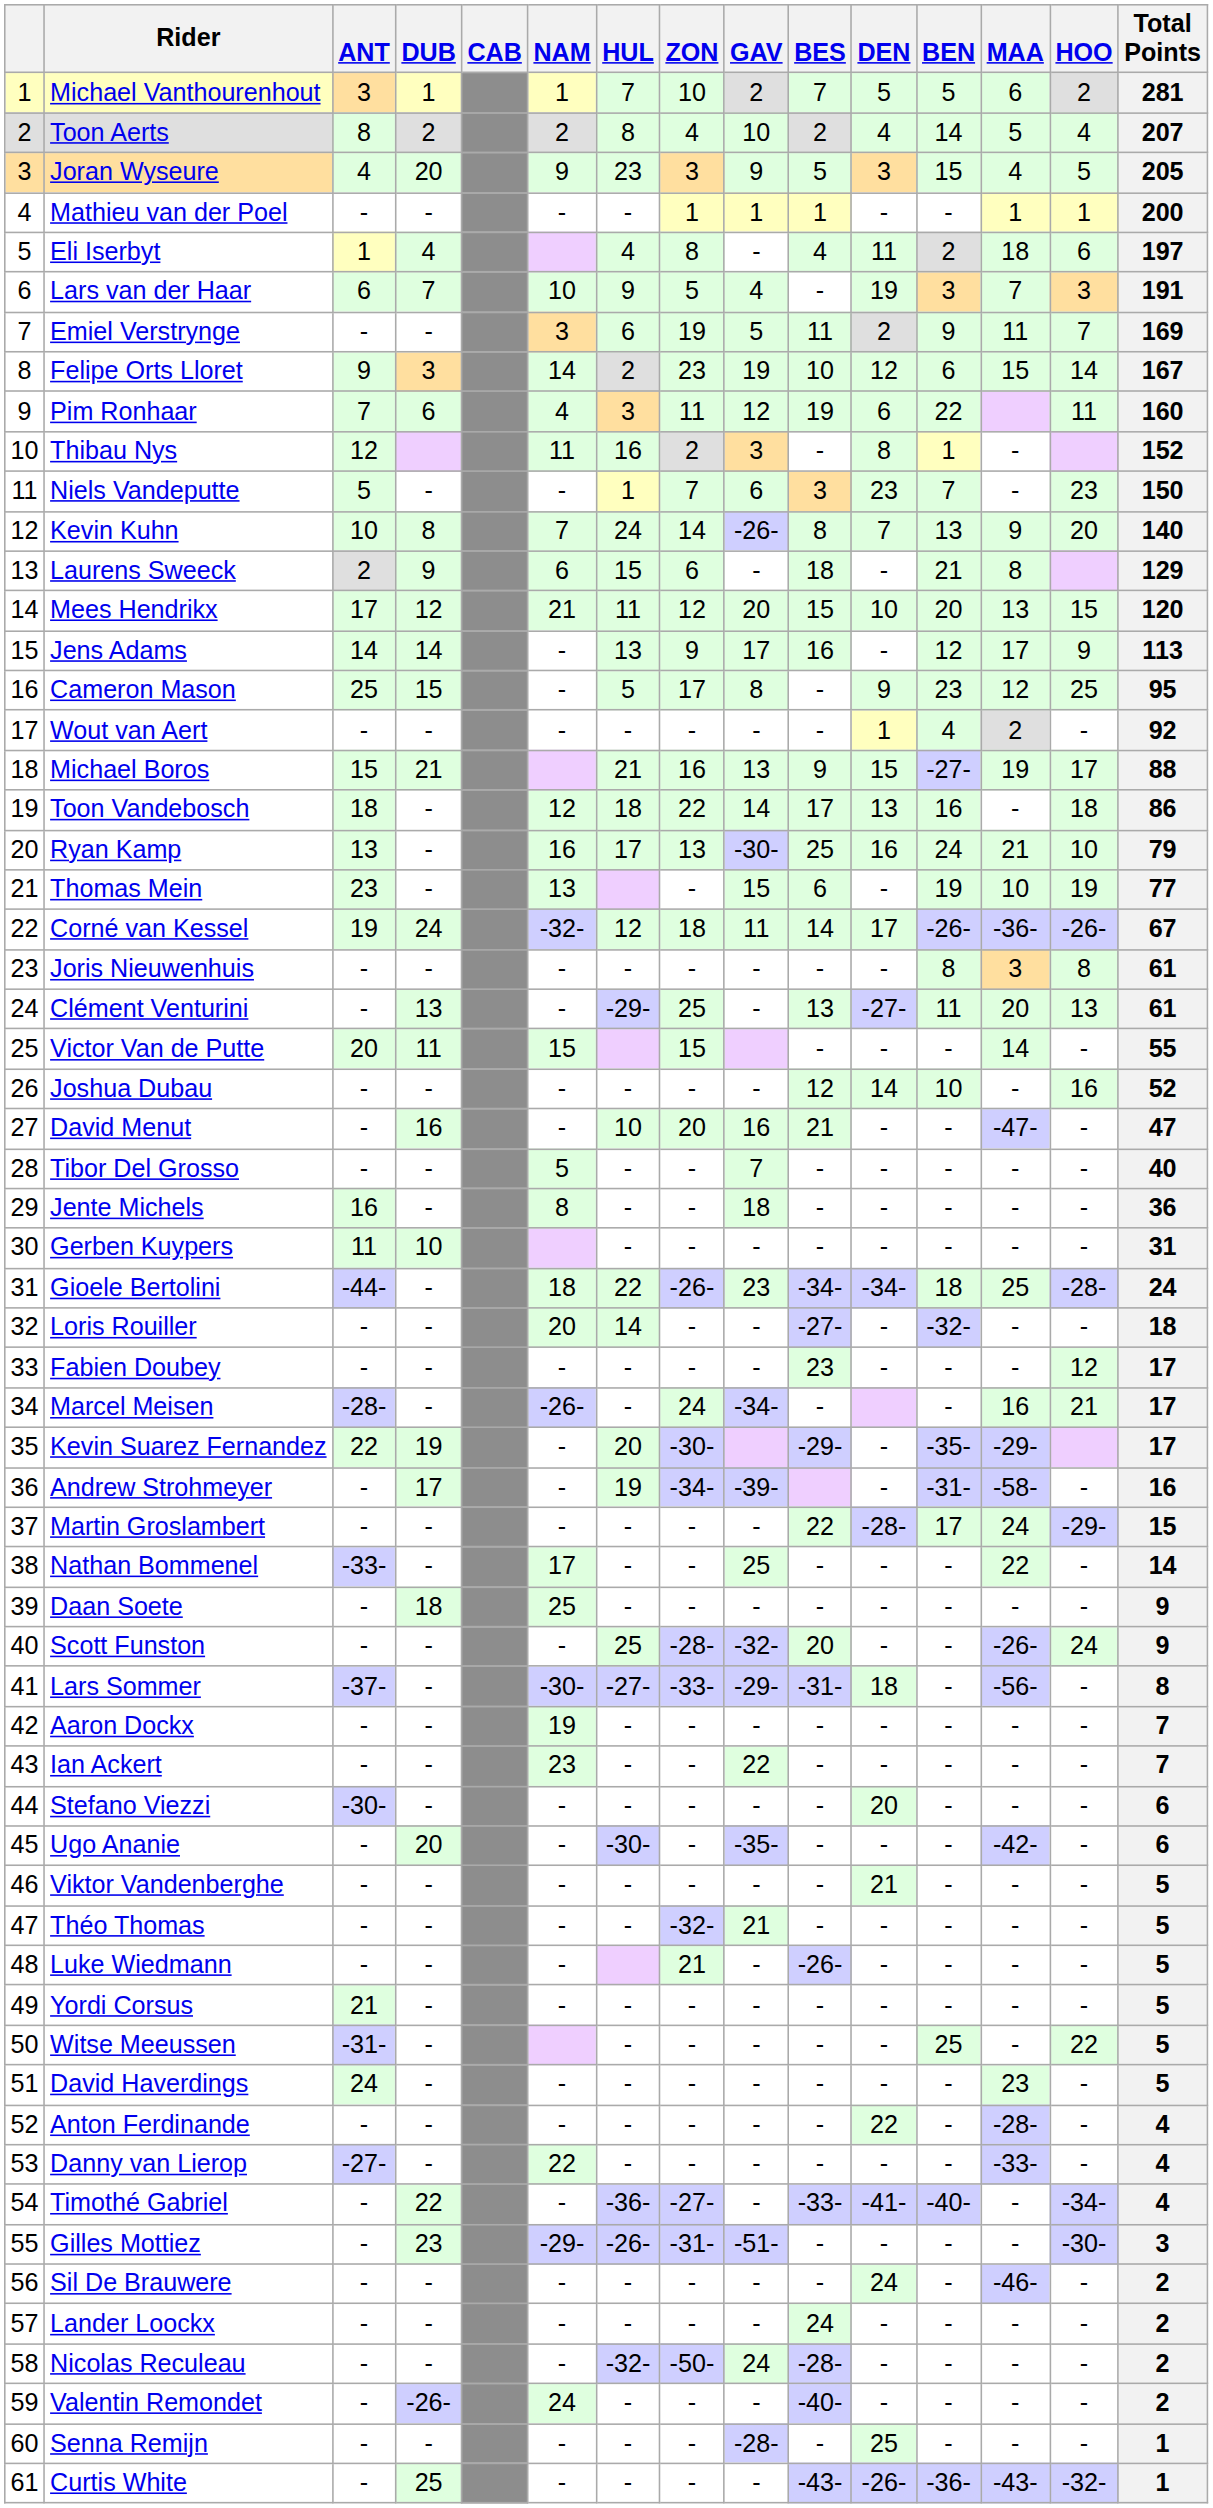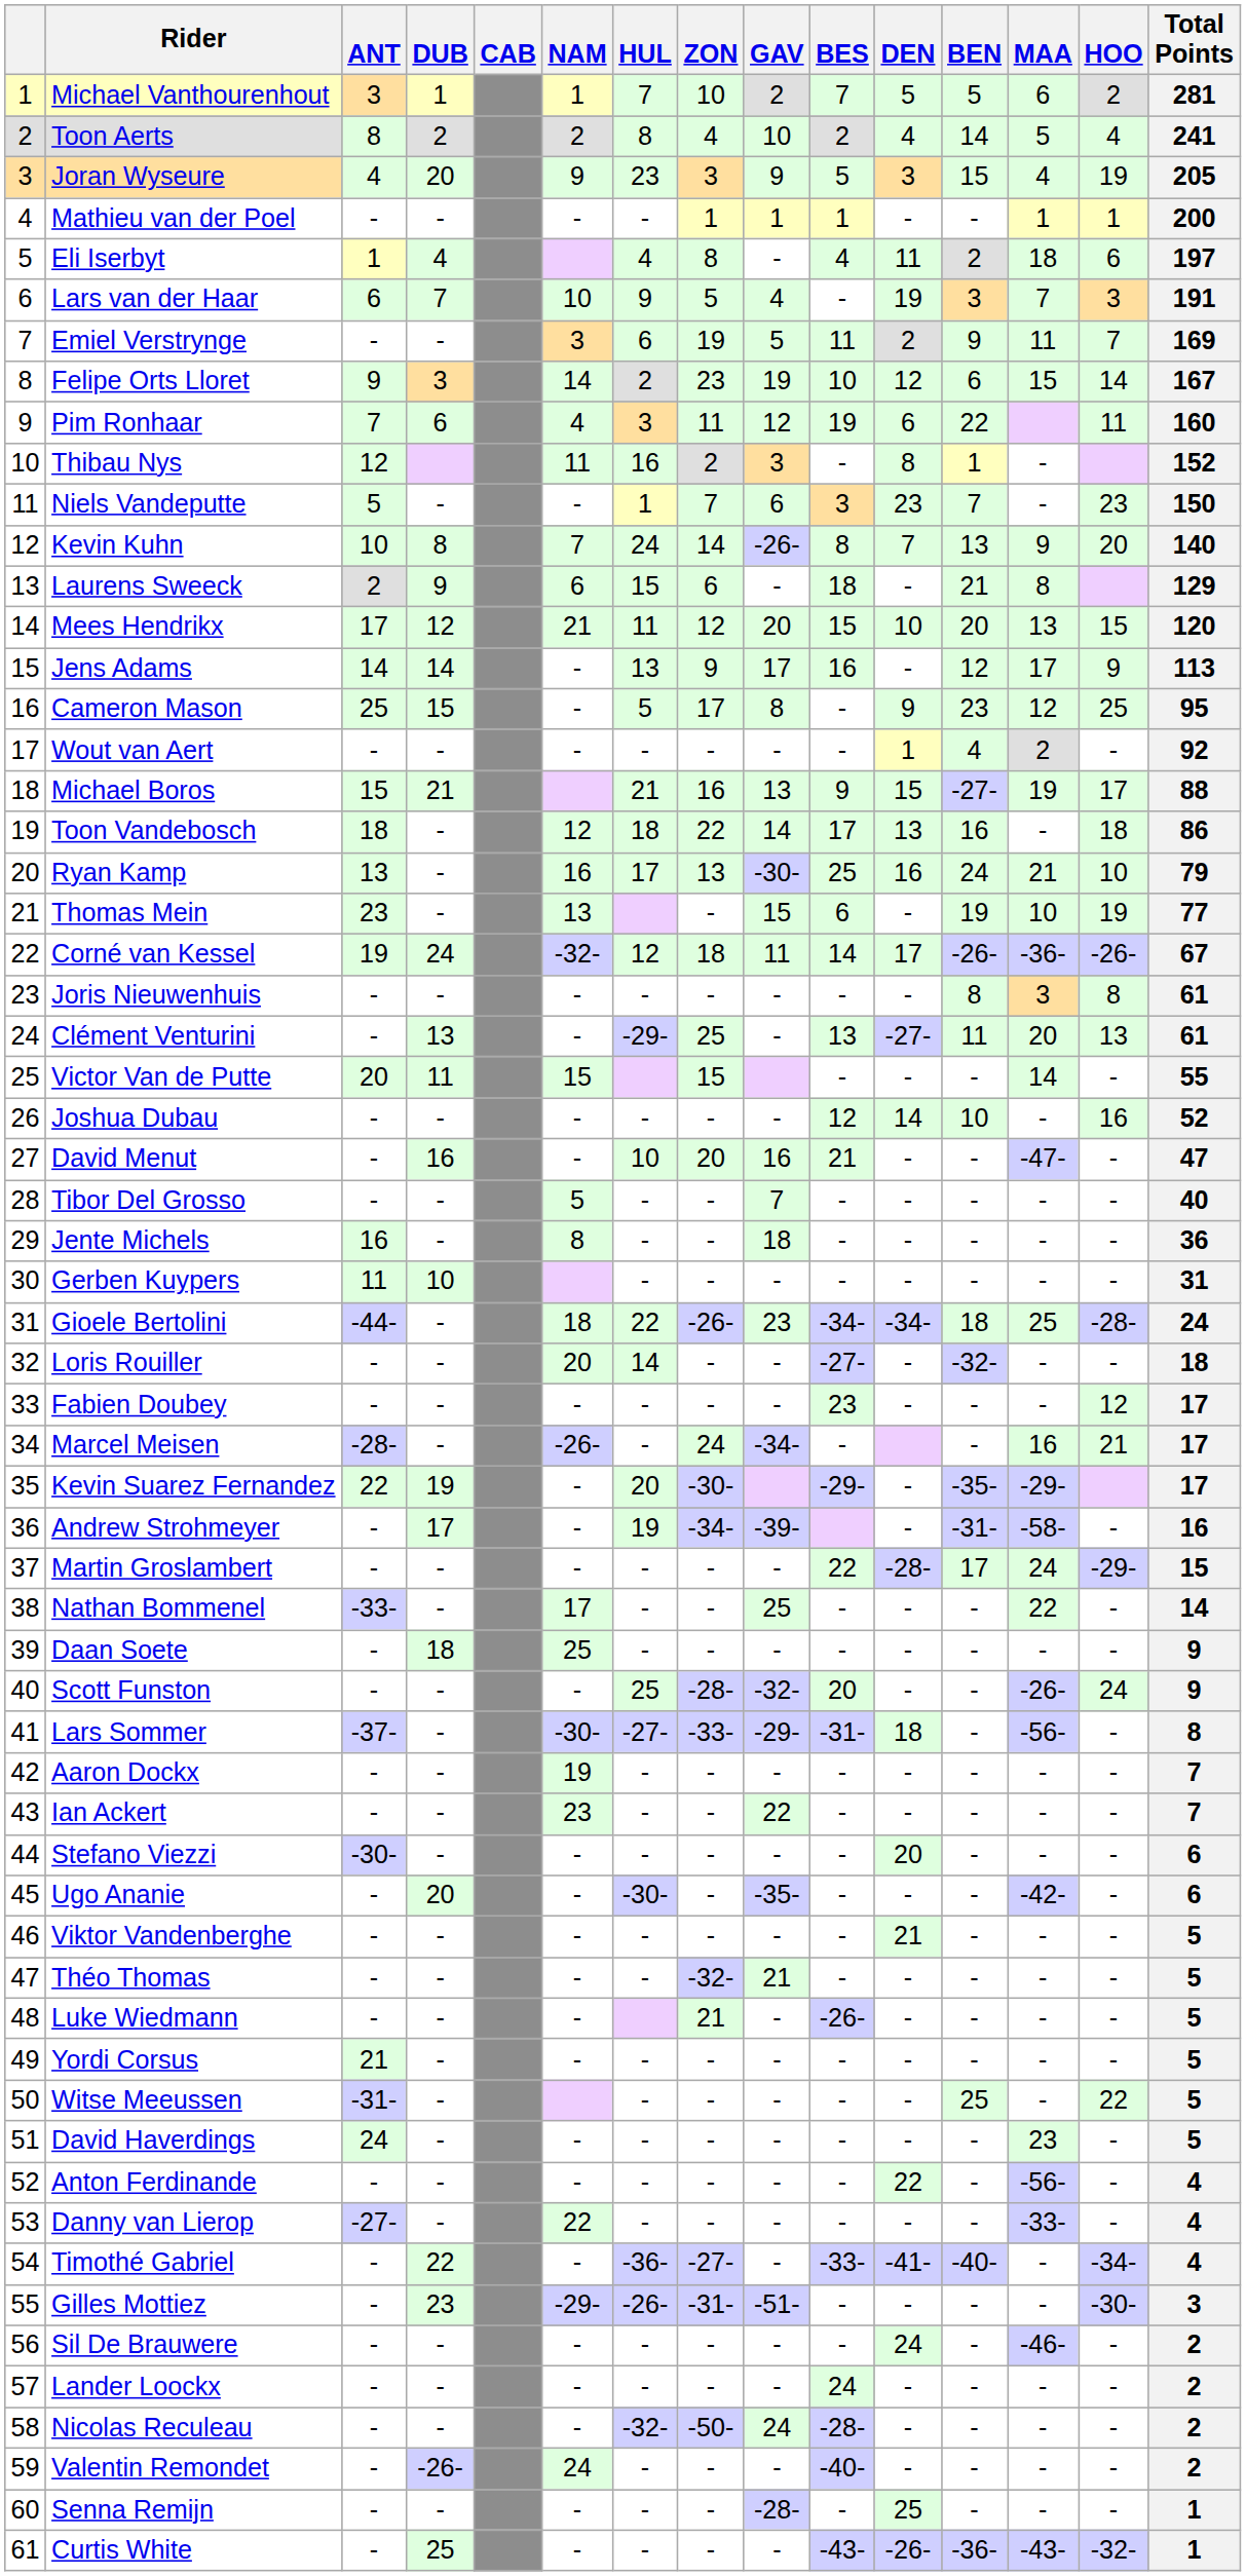Toon Aerts | Total Points: 207 -> 241
Joran Wyseure | HOO: 5 -> 19
Anton Ferdinande | MAA: -28- -> -56-
